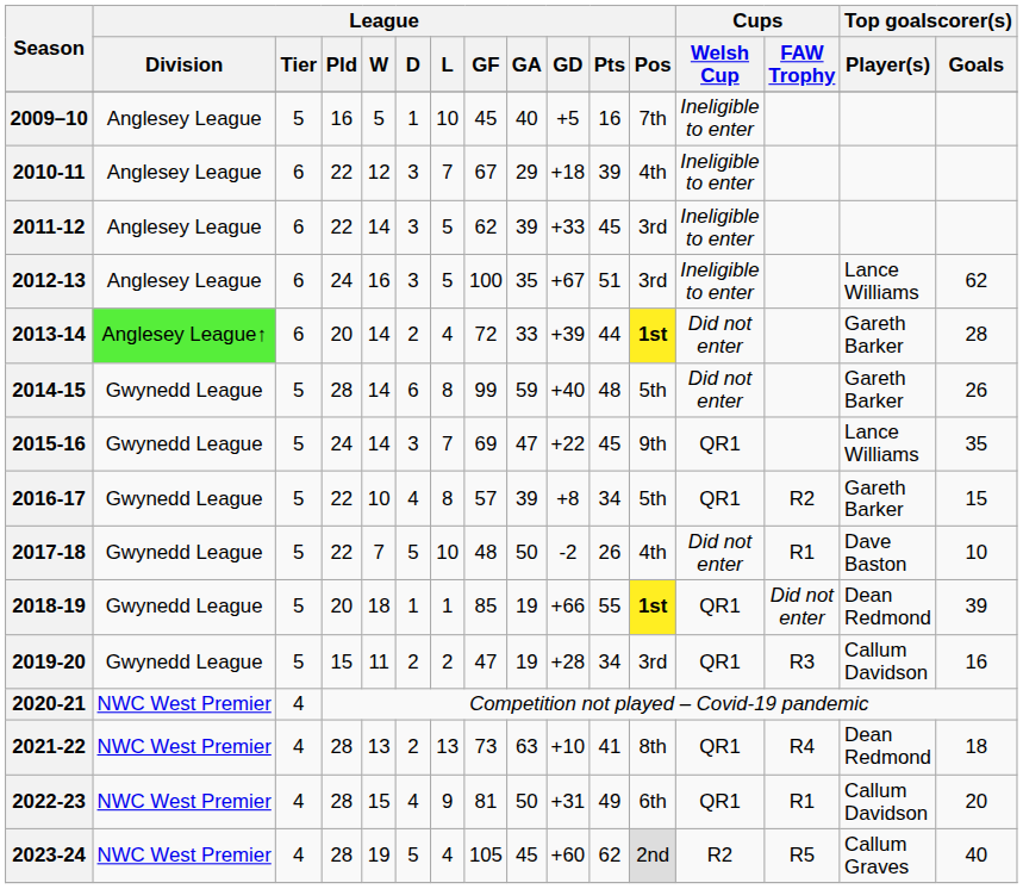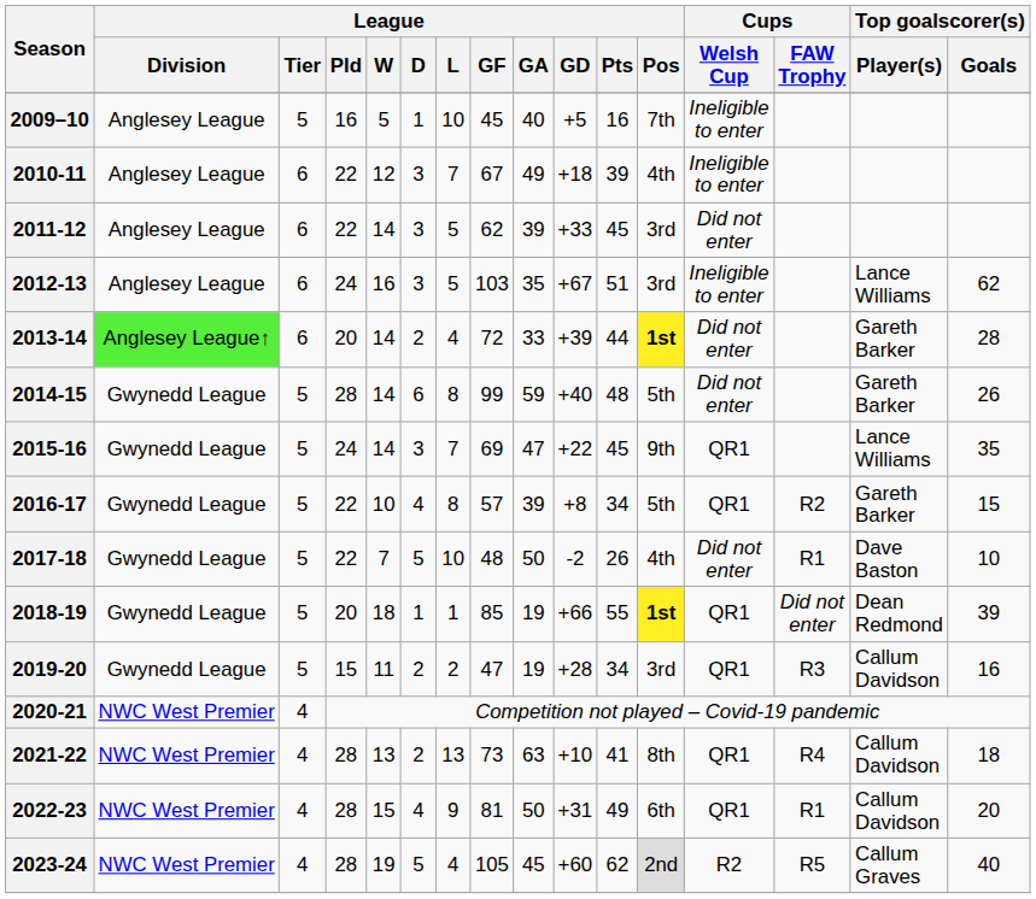2010-11 | League / GA: 29 -> 49
2011-12 | Cups / Welsh Cup: Ineligible to enter -> Did not enter
2012-13 | League / GF: 100 -> 103
2021-22 | Top goalscorer(s) / Player(s): Dean Redmond -> Callum Davidson
